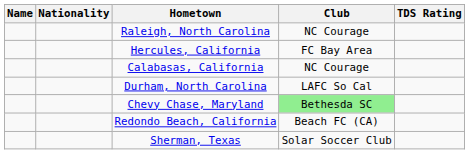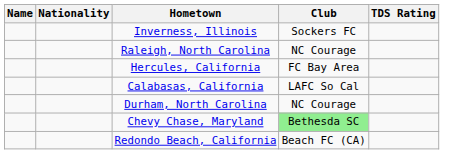+ row: Inverness, Illinois | Sockers FC
Calabasas, California | Club: NC Courage -> LAFC So Cal
Durham, North Carolina | Club: LAFC So Cal -> NC Courage
- row: Sherman, Texas | Solar Soccer Club
